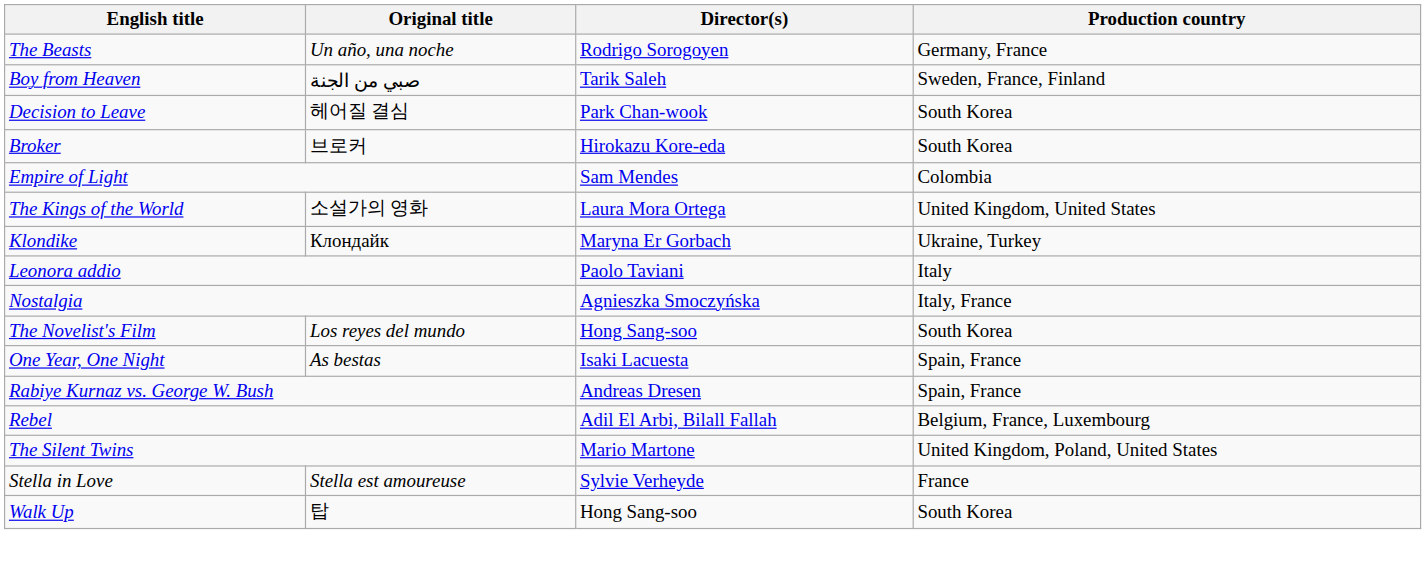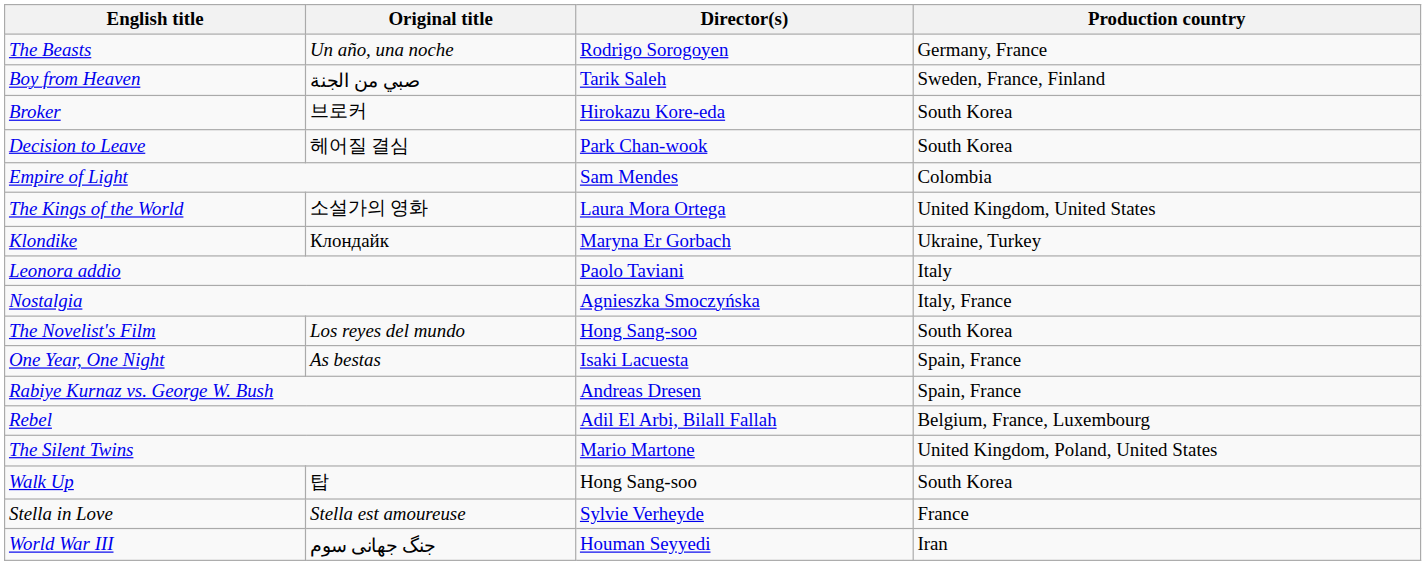rows swapped: Broker <-> Decision to Leave
rows swapped: Stella in Love <-> Walk Up
+ row: World War III | جنگ جهانی سوم | Houman Seyyedi | Iran
